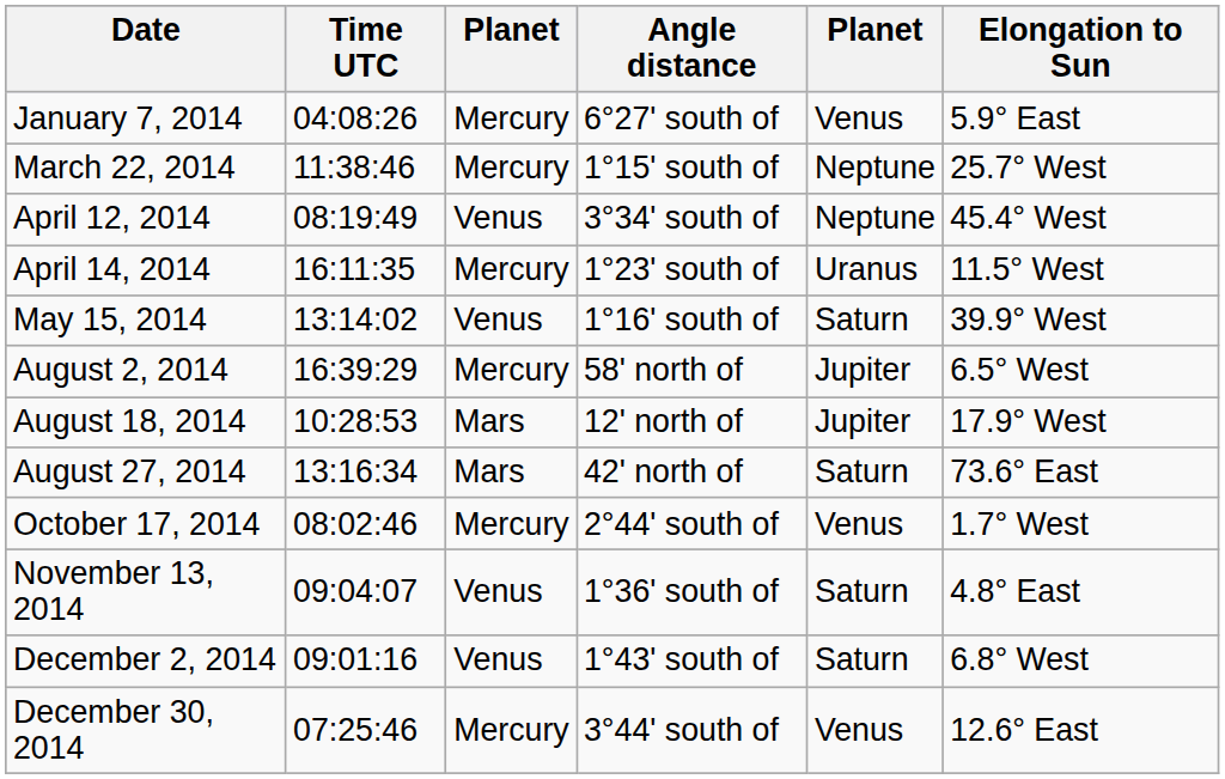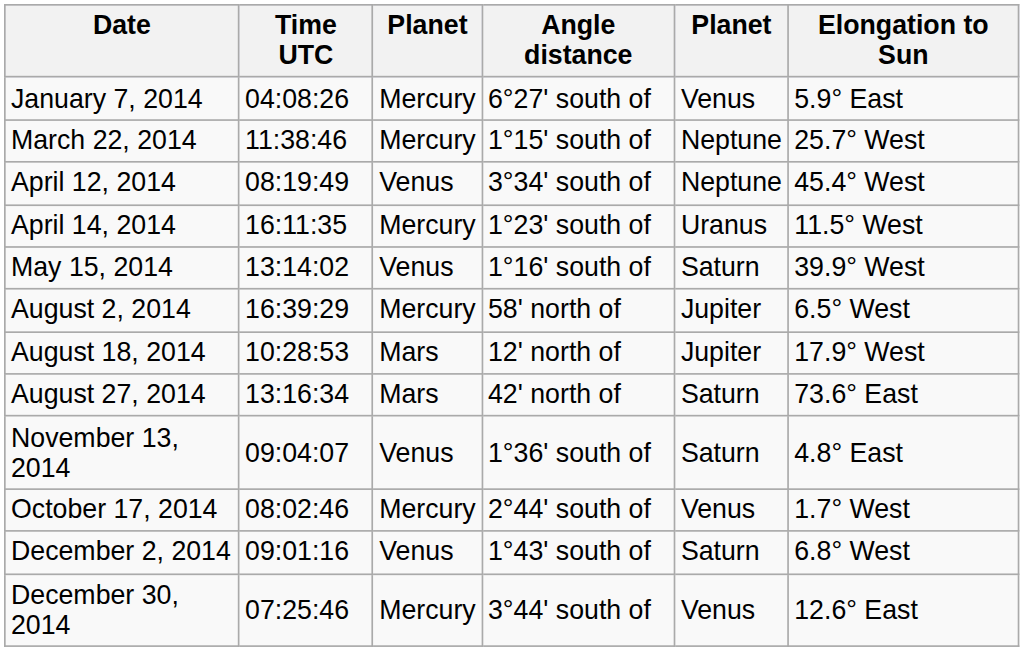rows swapped: October 17, 2014 <-> November 13, 2014
